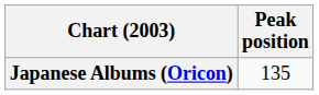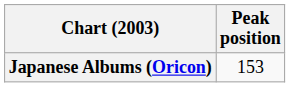Japanese Albums (Oricon) | Peak position: 135 -> 153
